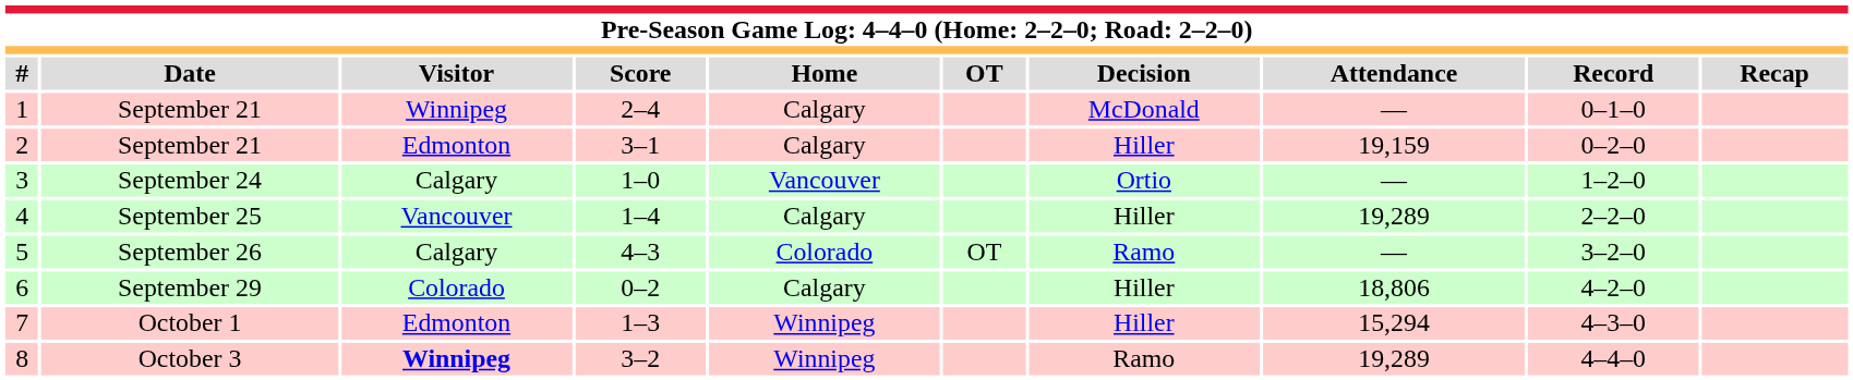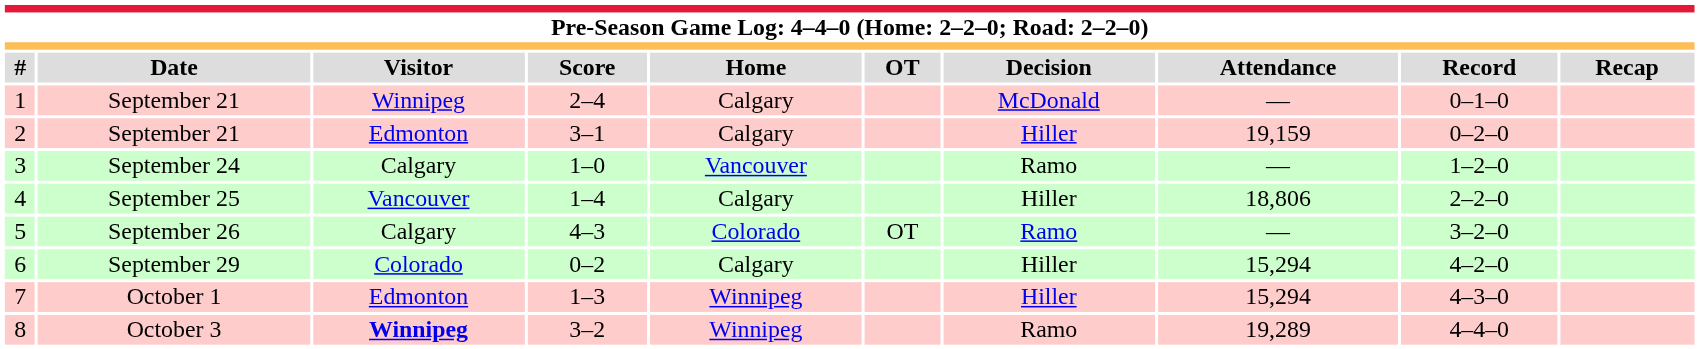3 | Decision: Ortio -> Ramo
4 | Attendance: 19,289 -> 18,806
6 | Attendance: 18,806 -> 15,294
